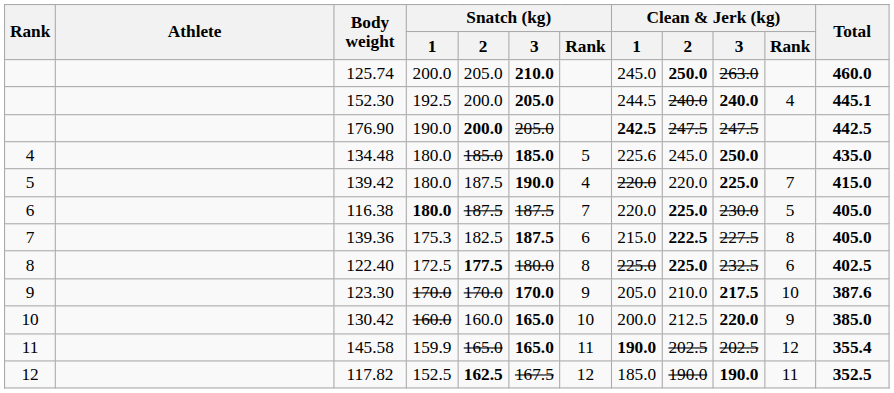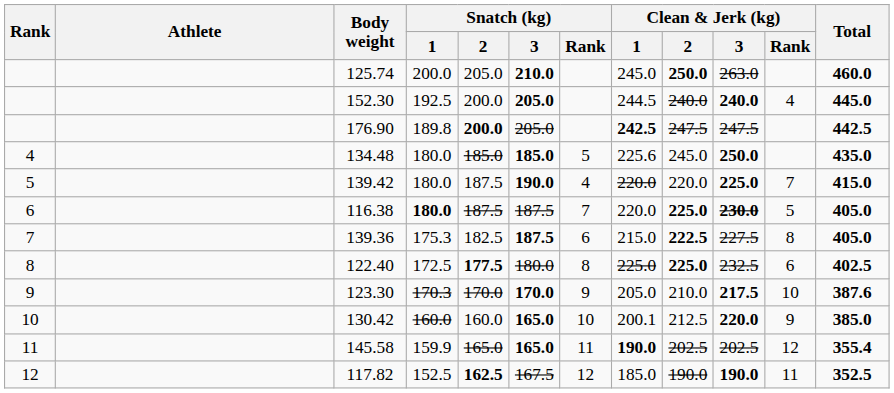152.30 | Total: 445.1 -> 445.0
176.90 | Snatch (kg) / 1: 190.0 -> 189.8
116.38 | Clean & Jerk (kg) / 3: normal -> bold
123.30 | Snatch (kg) / 1: 170.0 -> 170.3
130.42 | Clean & Jerk (kg) / 1: 200.0 -> 200.1
